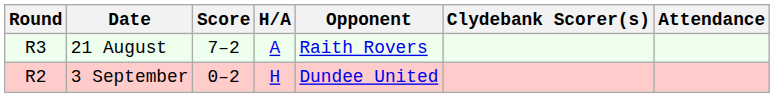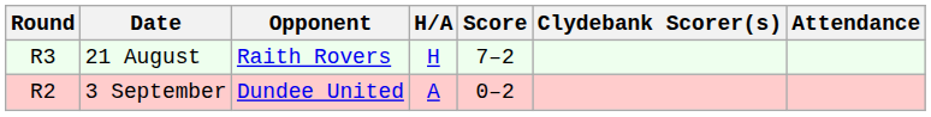columns swapped: Opponent <-> Score
21 August | H/A: A -> H
3 September | H/A: H -> A
